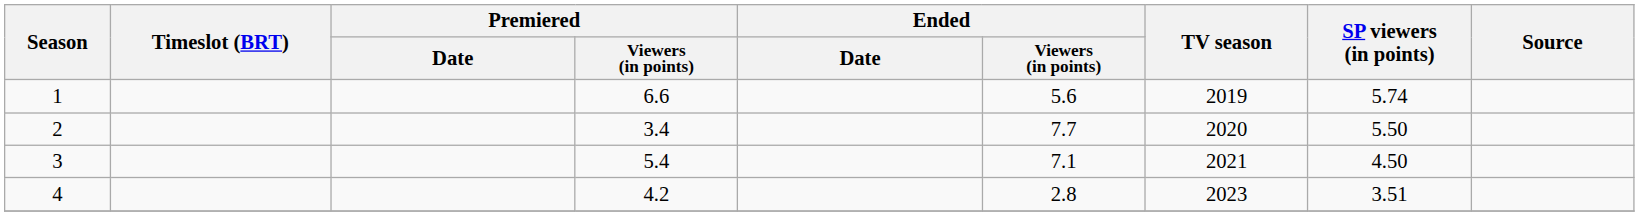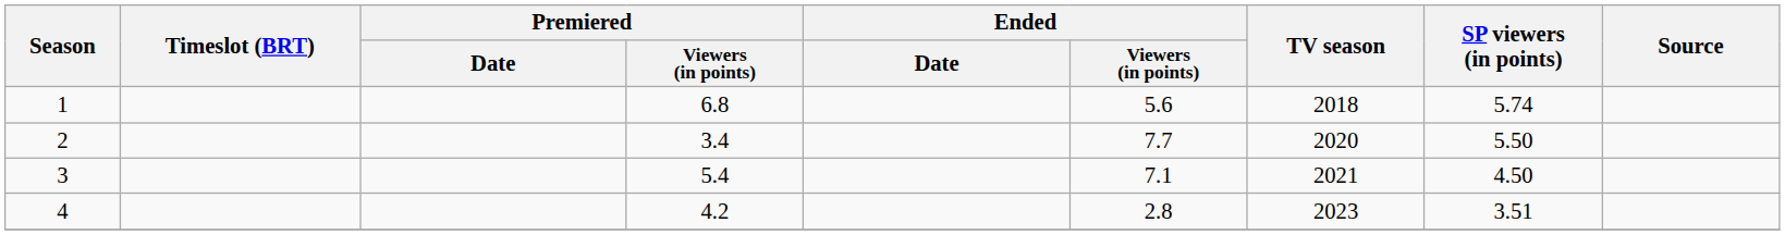1 | Premiered / Viewers (in points): 6.6 -> 6.8
1 | TV season: 2019 -> 2018
